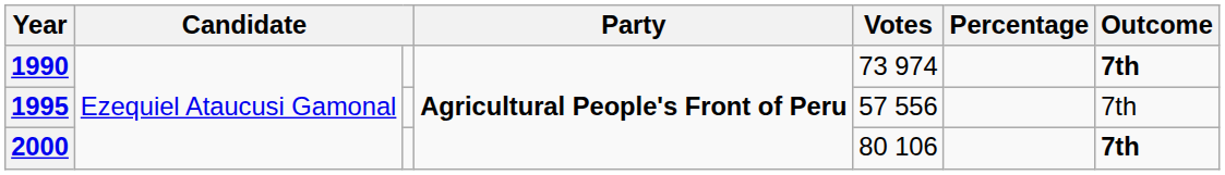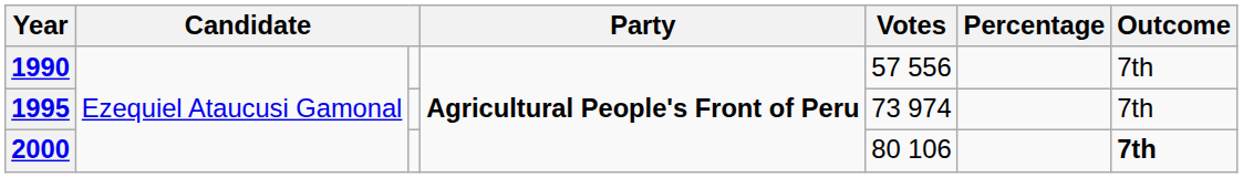1990 | Votes: 73 974 -> 57 556
1990 | Outcome: bold -> normal
1995 | Votes: 57 556 -> 73 974
